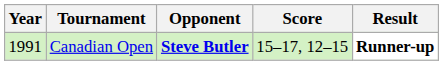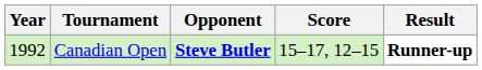Canadian Open | Year: 1991 -> 1992
